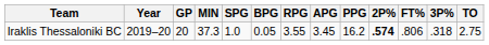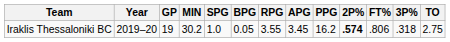Iraklis Thessaloniki BC | GP: 20 -> 19
Iraklis Thessaloniki BC | MIN: 37.3 -> 30.2
